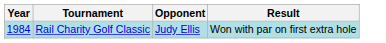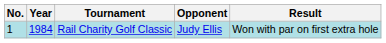+ column: No. | 1
